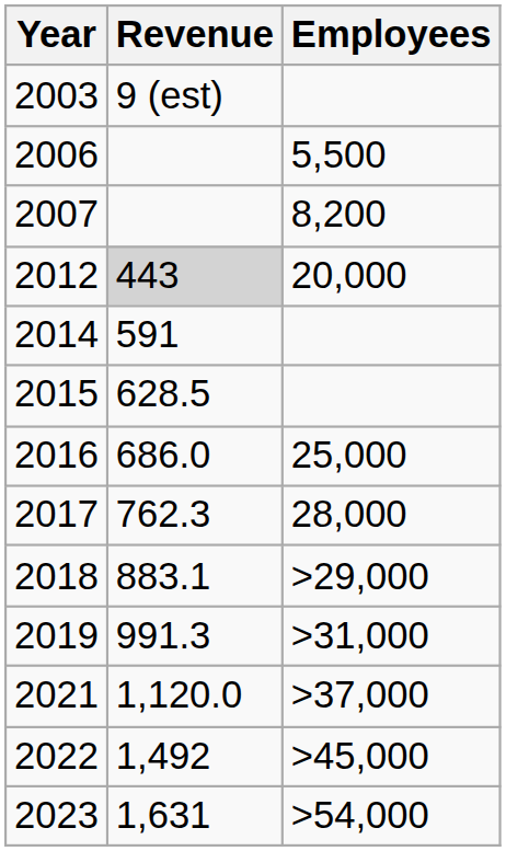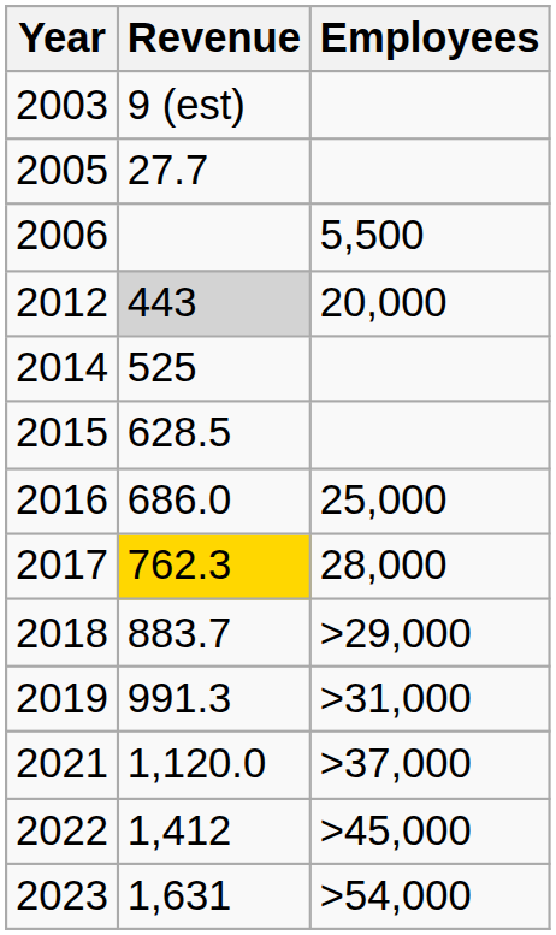+ row: 2005 | 27.7
- row: 2007 | 8,200
2014 | Revenue: 591 -> 525
2017 | Revenue: no background -> gold background
2018 | Revenue: 883.1 -> 883.7
2022 | Revenue: 1,492 -> 1,412
